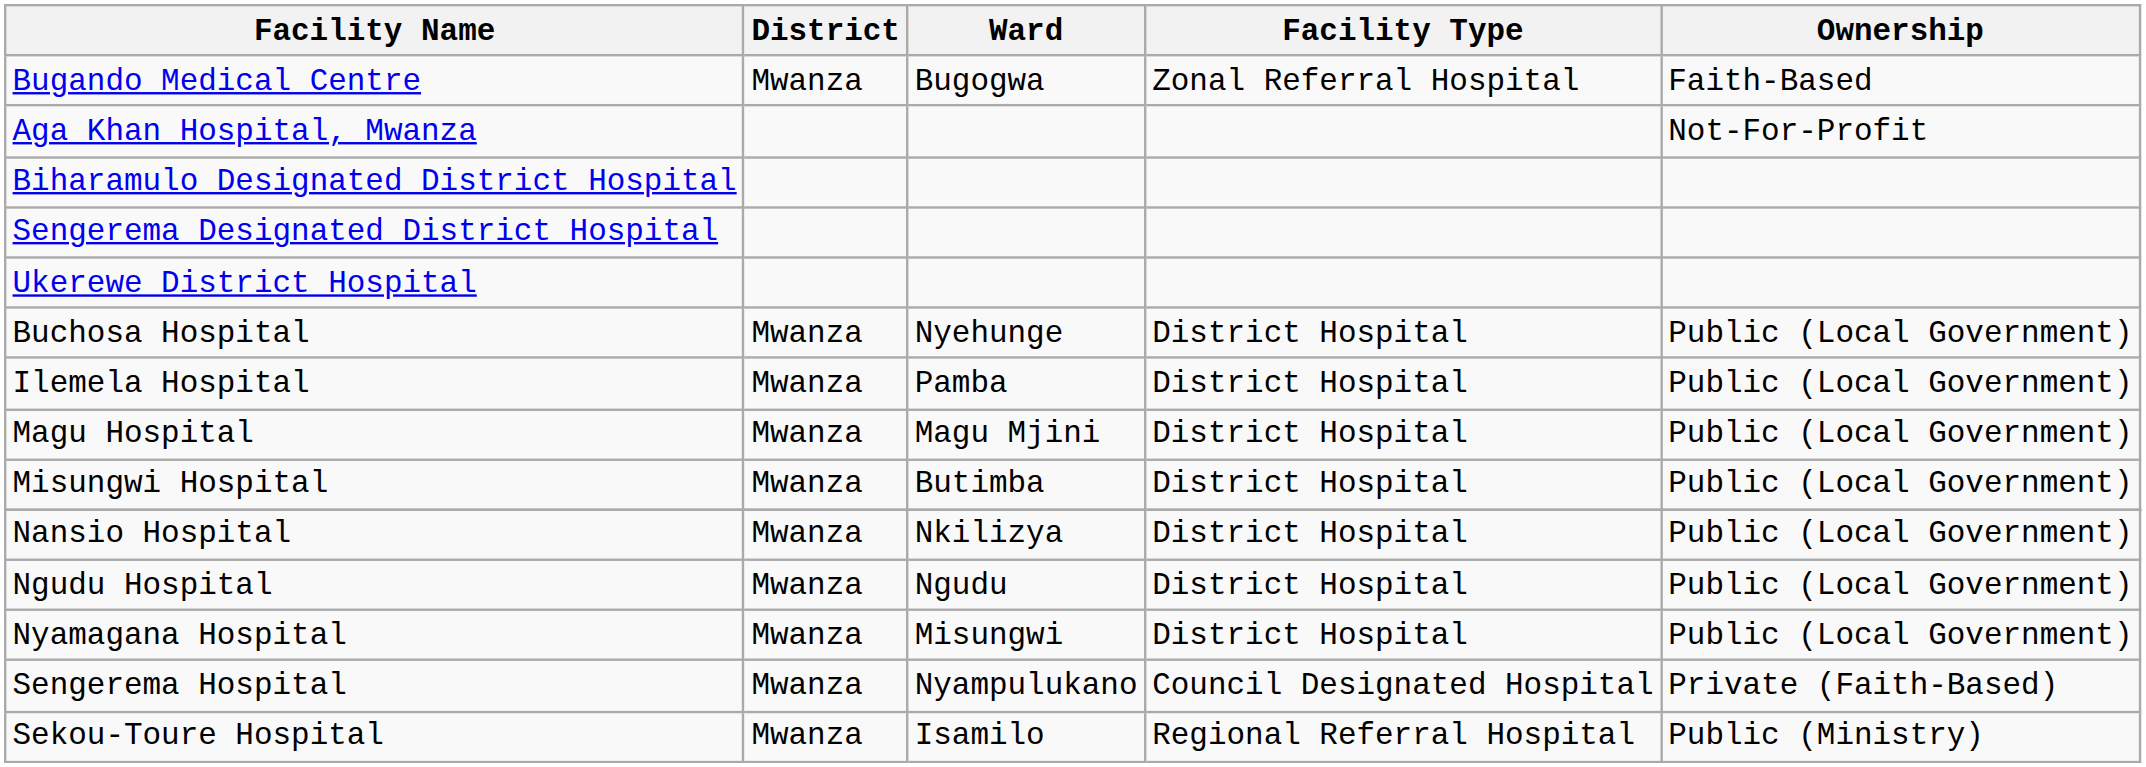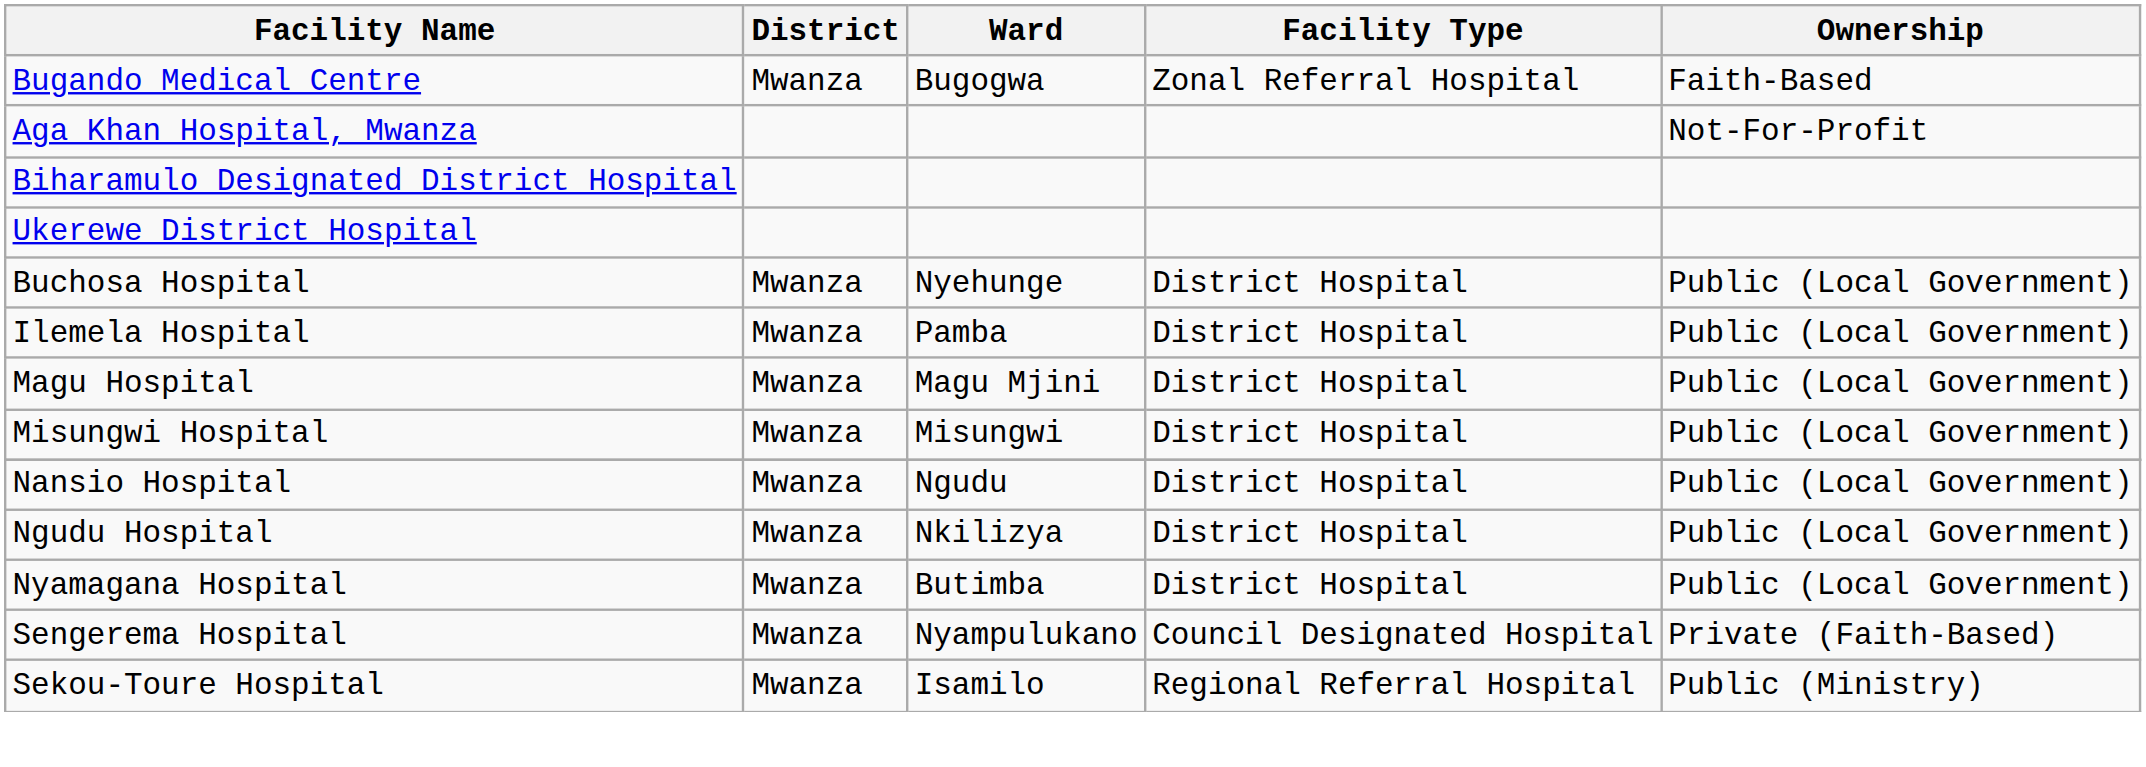- row: Sengerema Designated District Hospital
Misungwi Hospital | Ward: Butimba -> Misungwi
Nansio Hospital | Ward: Nkilizya -> Ngudu
Ngudu Hospital | Ward: Ngudu -> Nkilizya
Nyamagana Hospital | Ward: Misungwi -> Butimba
